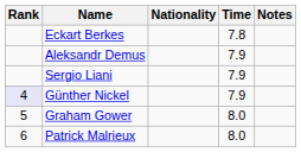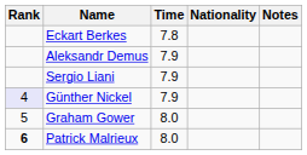columns swapped: Nationality <-> Time
Patrick Malrieux | Rank: normal -> bold
